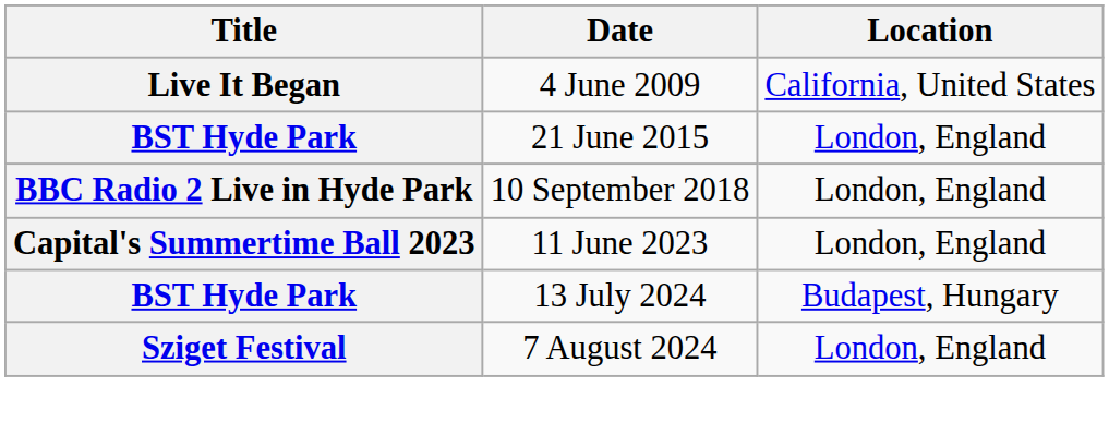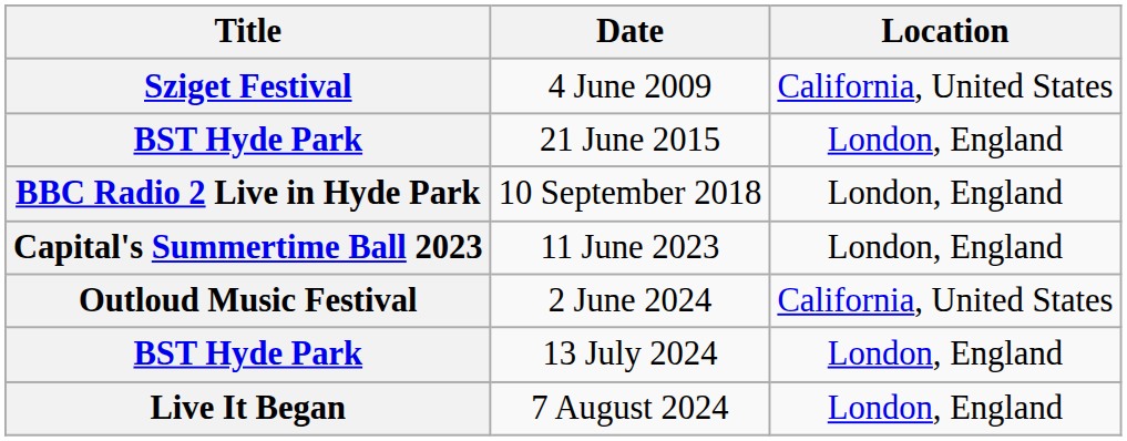4 June 2009 | Title: Live It Began -> Sziget Festival
+ row: Outloud Music Festival | 2 June 2024 | California, United States
13 July 2024 | Location: Budapest, Hungary -> London, England
7 August 2024 | Title: Sziget Festival -> Live It Began
